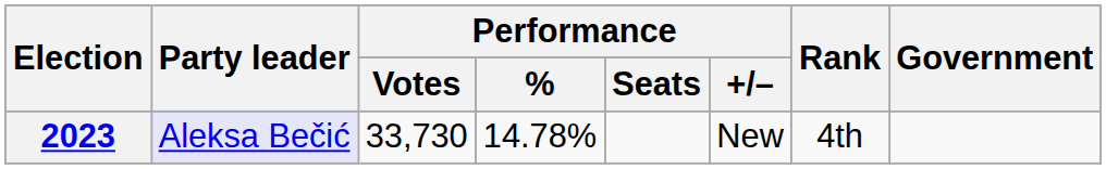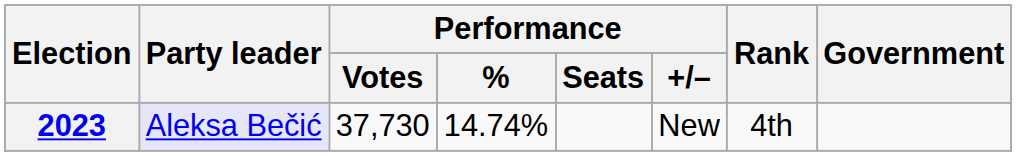2023 | Performance / Votes: 33,730 -> 37,730
2023 | Performance / %: 14.78% -> 14.74%
